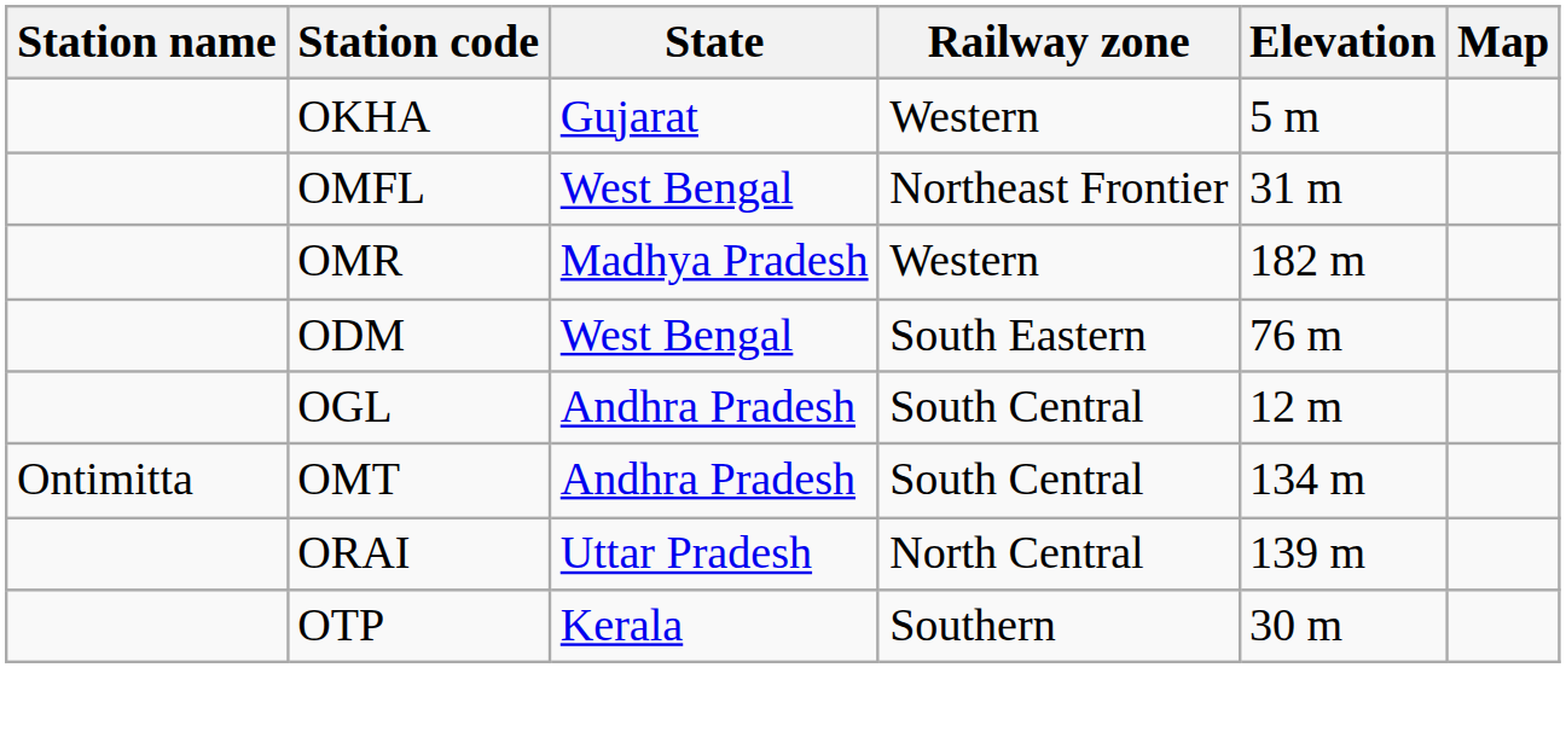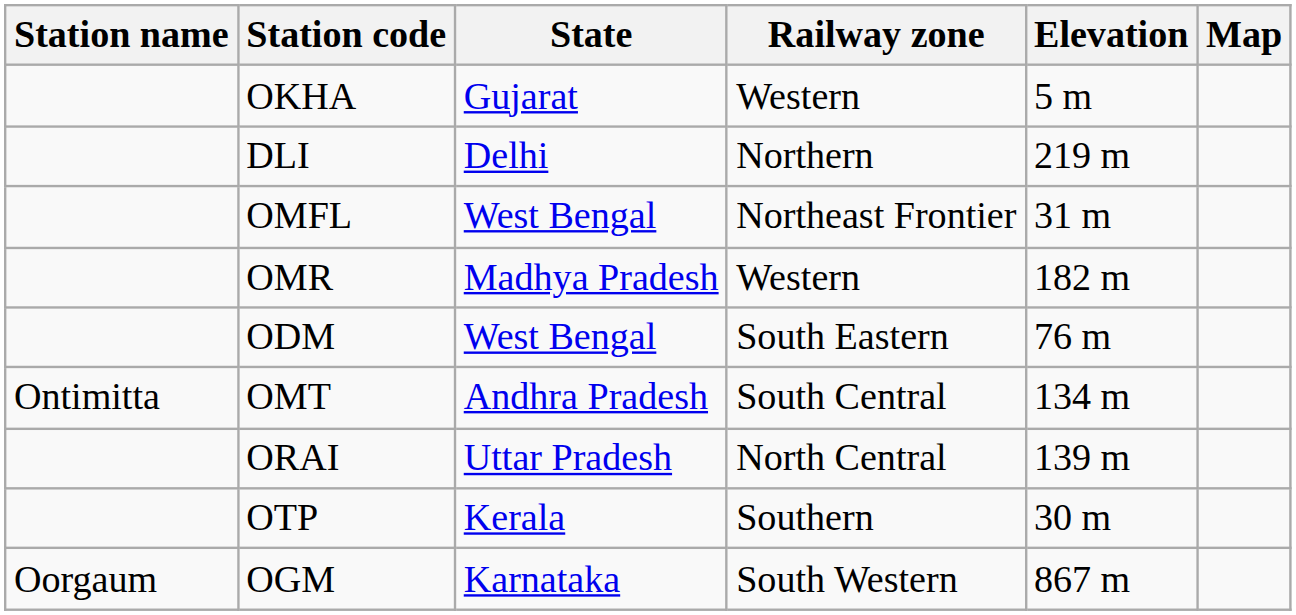+ row: DLI | Delhi | Northern | 219 m
- row: OGL | Andhra Pradesh | South Central | 12 m
+ row: Oorgaum | OGM | Karnataka | South Western | 867 m
